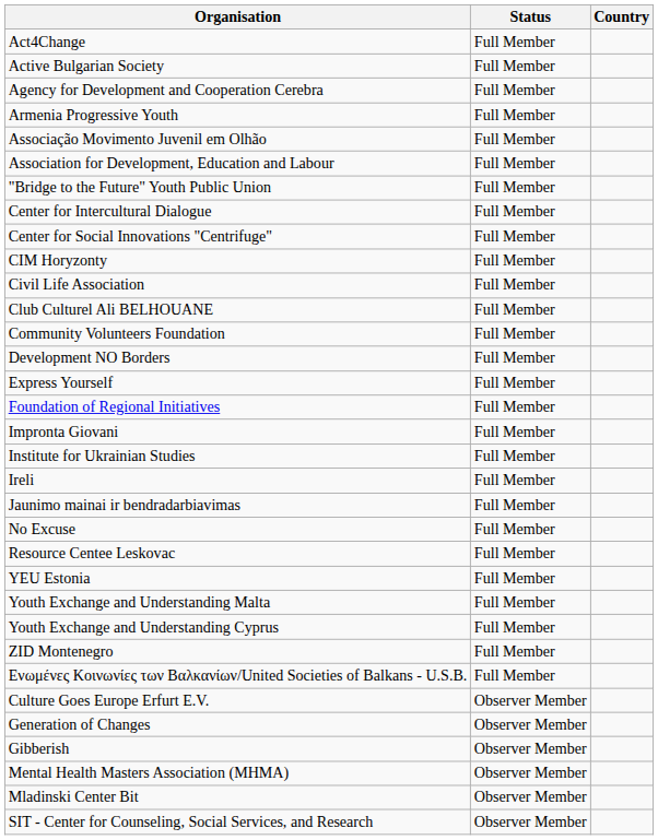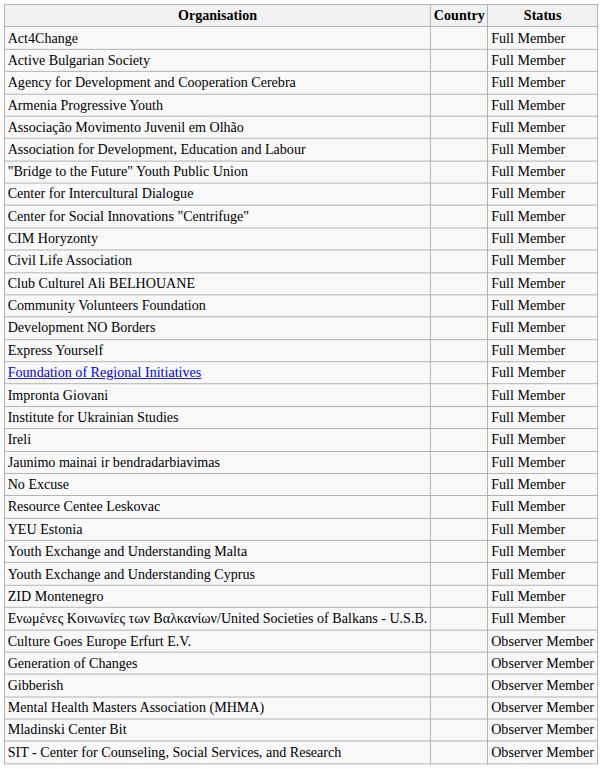columns swapped: Country <-> Status
